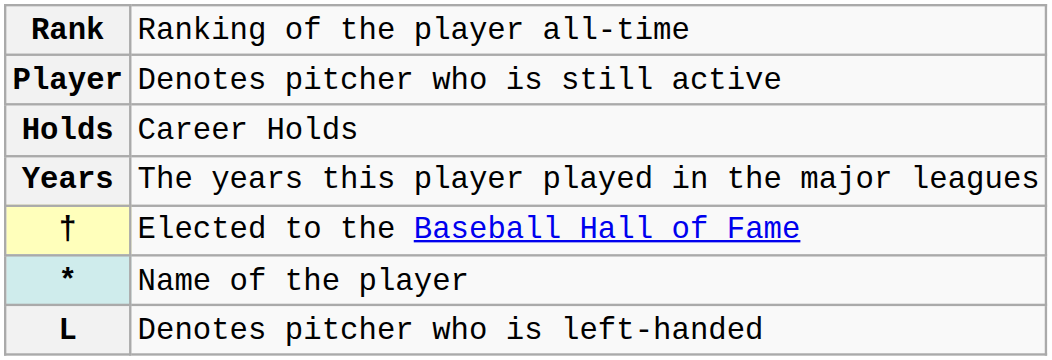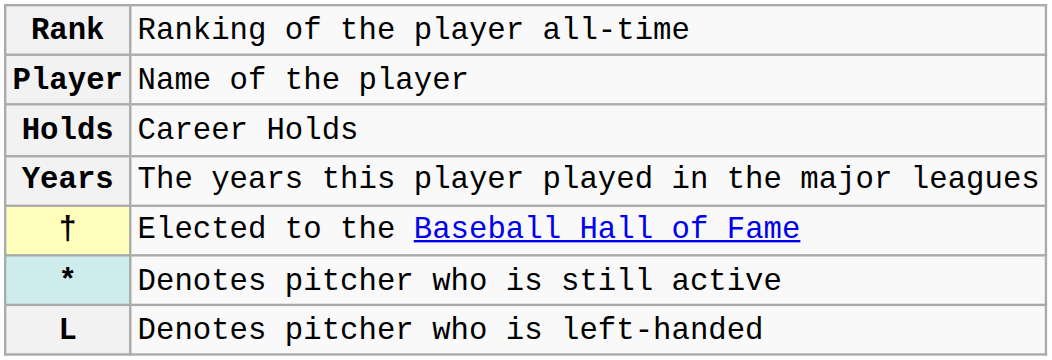Player | column 2: Denotes pitcher who is still active -> Name of the player
* | column 2: Name of the player -> Denotes pitcher who is still active
